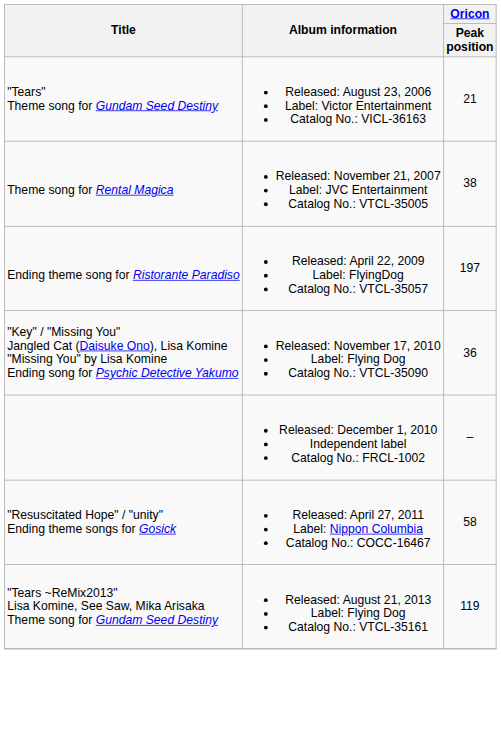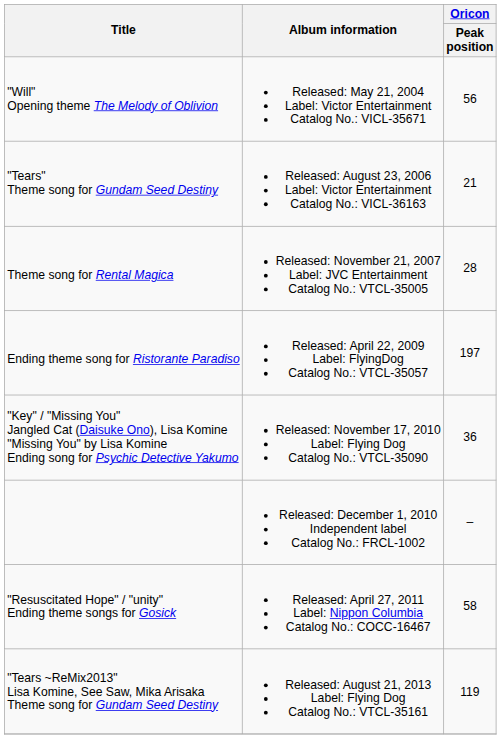+ row: "Will" Opening theme The Melody of Oblivion | Released: May 21, 2004 Label: Victor Entertainment Catalog No.: VICL-35671 | 56
Theme song for Rental Magica | Oricon / Peak position: 38 -> 28
